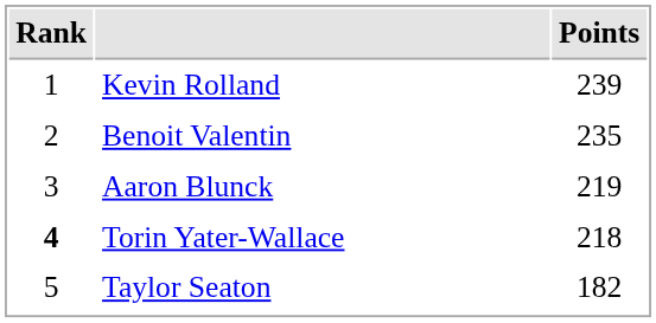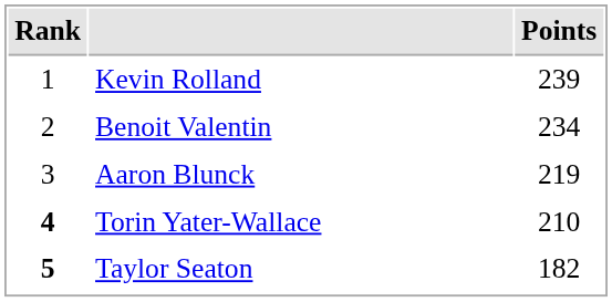Benoit Valentin | Points: 235 -> 234
Torin Yater-Wallace | Points: 218 -> 210
Taylor Seaton | Rank: normal -> bold
